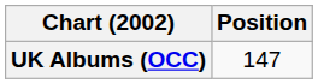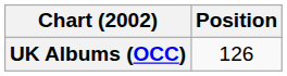UK Albums (OCC) | Position: 147 -> 126
